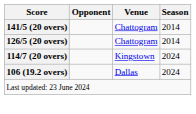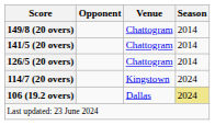+ row: 149/8 (20 overs) | Chattogram | 2014
106 (19.2 overs) | Season: no background -> khaki background
